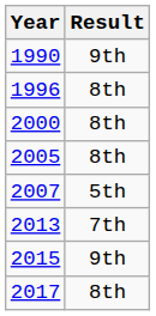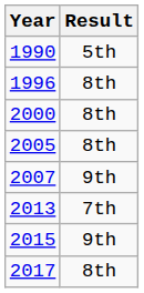1990 | Result: 9th -> 5th
2007 | Result: 5th -> 9th
